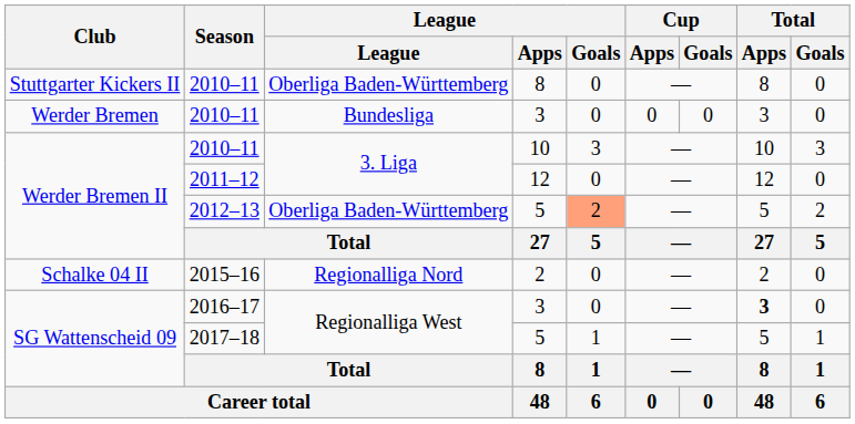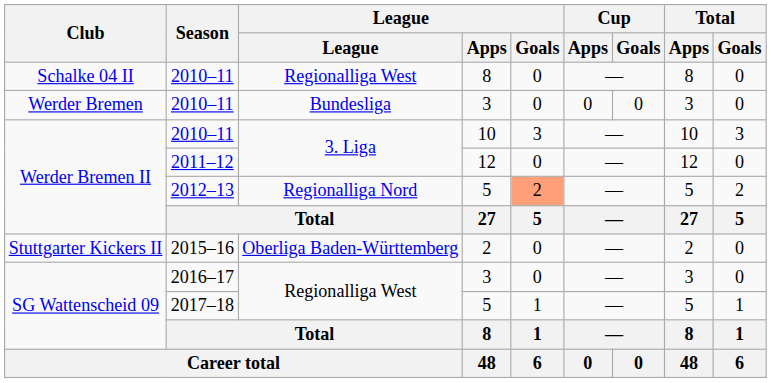2010–11 / 8 | Club: Stuttgarter Kickers II -> Schalke 04 II
2010–11 / 8 | League: Oberliga Baden-Württemberg -> Regionalliga West
2012–13 | League: Oberliga Baden-Württemberg -> Regionalliga Nord
2015–16 | Club: Schalke 04 II -> Stuttgarter Kickers II
2015–16 | League: Regionalliga Nord -> Oberliga Baden-Württemberg
2016–17 | Total / Apps: bold -> normal
